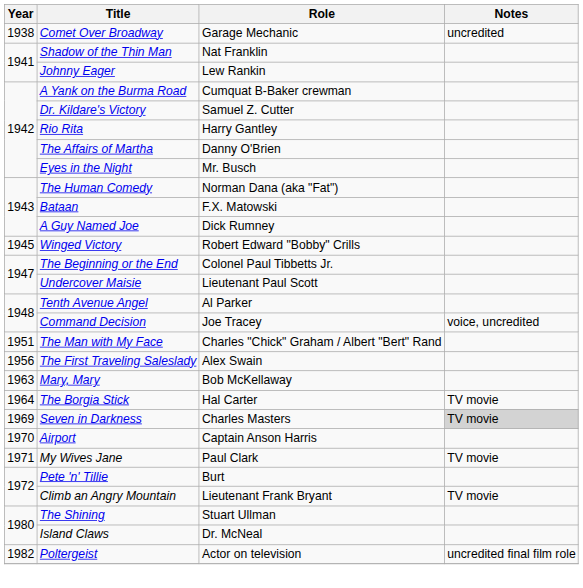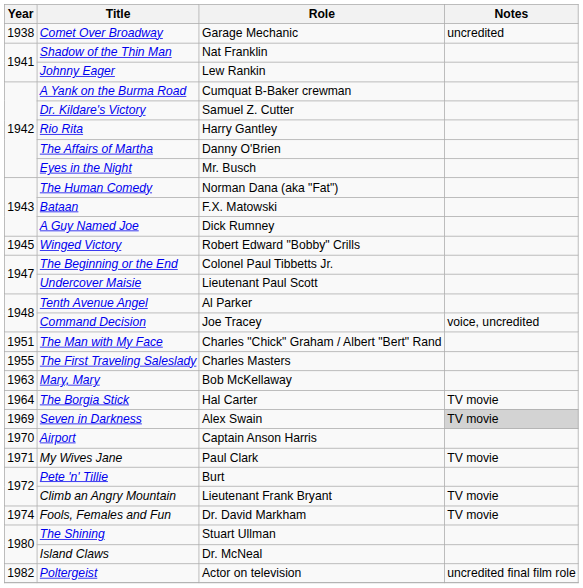The First Traveling Saleslady | Year: 1956 -> 1955
The First Traveling Saleslady | Role: Alex Swain -> Charles Masters
Seven in Darkness | Role: Charles Masters -> Alex Swain
+ row: 1974 | Fools, Females and Fun | Dr. David Markham | TV movie
